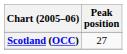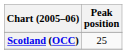Scotland (OCC) | Peak position: 27 -> 25
